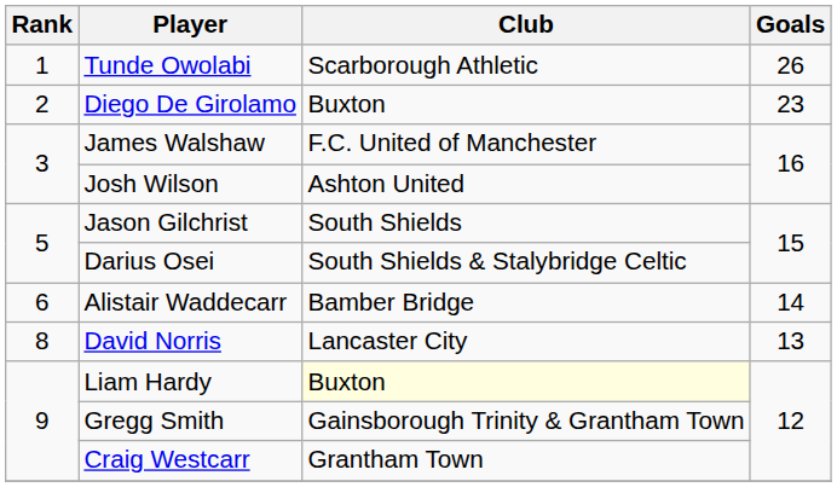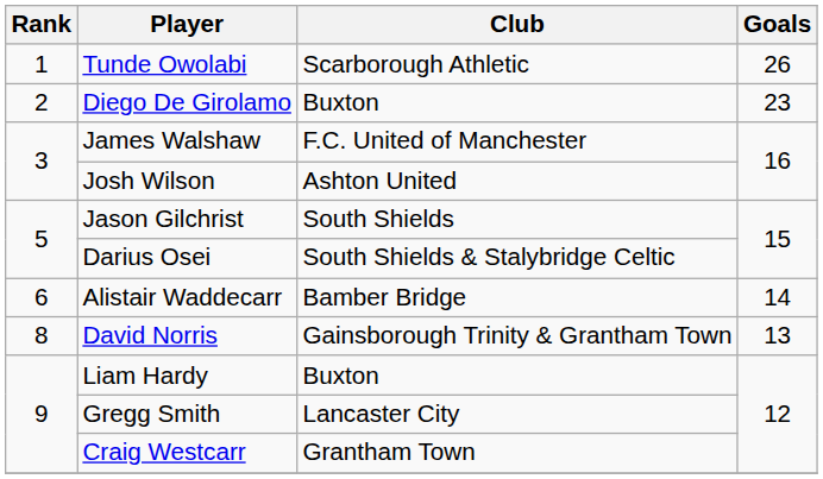David Norris | Club: Lancaster City -> Gainsborough Trinity & Grantham Town
Liam Hardy | Club: lightyellow background -> no background
Gregg Smith | Club: Gainsborough Trinity & Grantham Town -> Lancaster City
